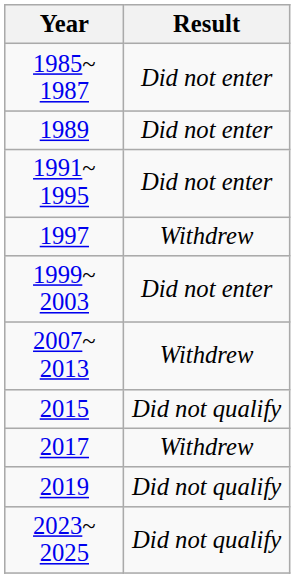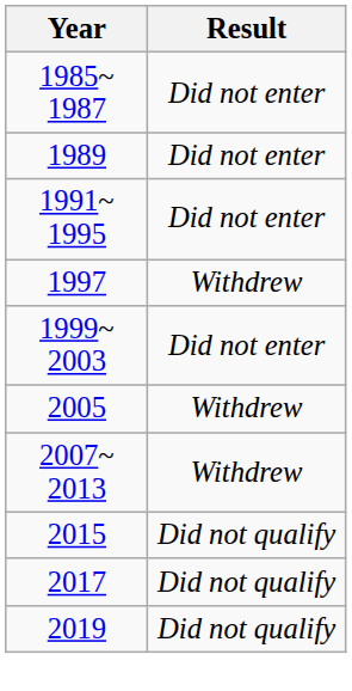+ row: 2005 | Withdrew
2017 | Result: Withdrew -> Did not qualify
- row: 2023~ 2025 | Did not qualify
